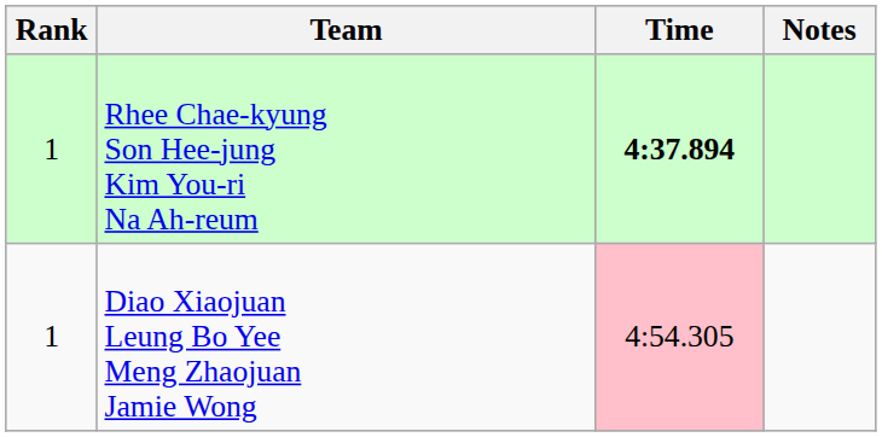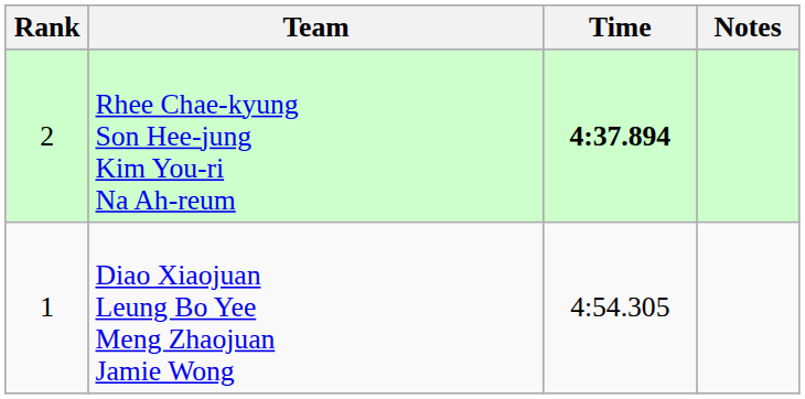Rhee Chae-kyung Son Hee-jung Kim You-ri Na Ah-reum | Rank: 1 -> 2
Diao Xiaojuan Leung Bo Yee Meng Zhaojuan Jamie Wong | Time: pink background -> no background
